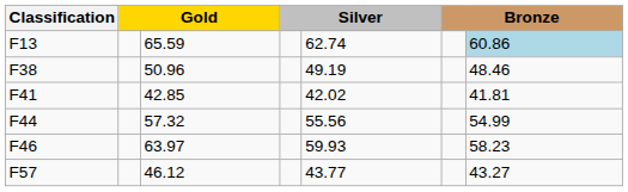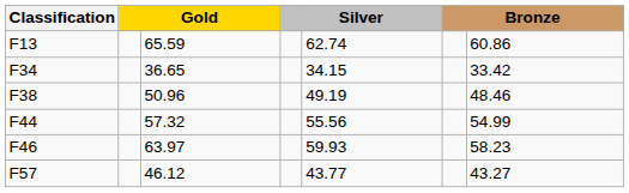F13 | column 7: lightblue background -> no background
+ row: F34 | 36.65 | 34.15 | 33.42
- row: F41 | 42.85 | 42.02 | 41.81
